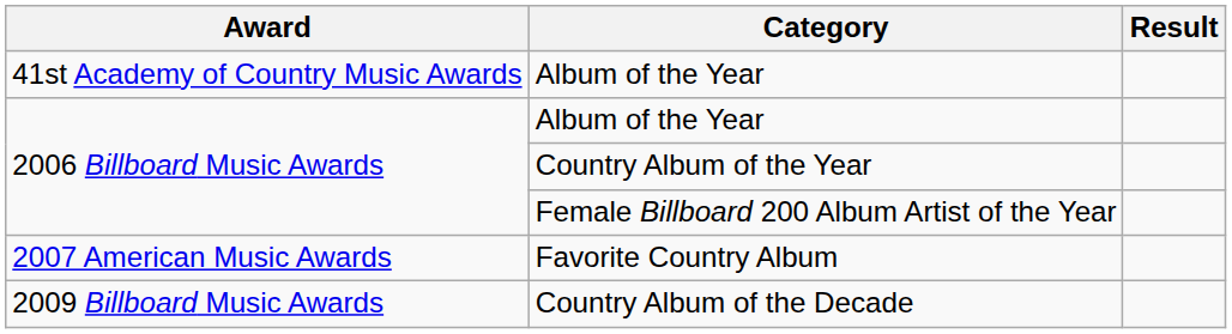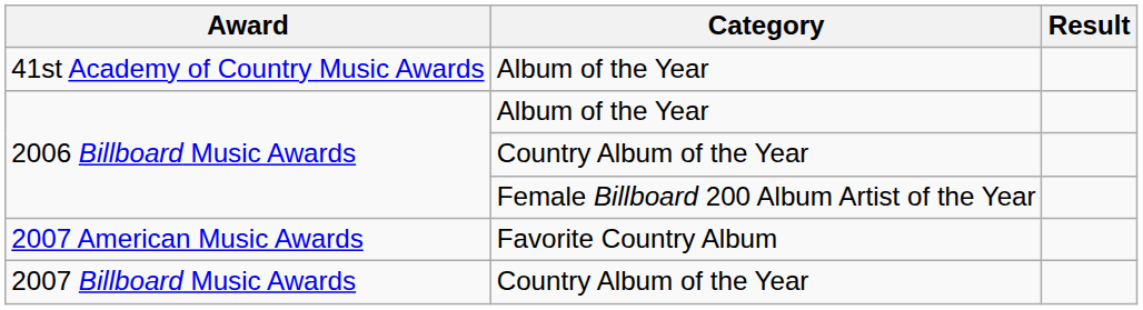+ row: 2007 Billboard Music Awards | Country Album of the Year
- row: 2009 Billboard Music Awards | Country Album of the Decade
